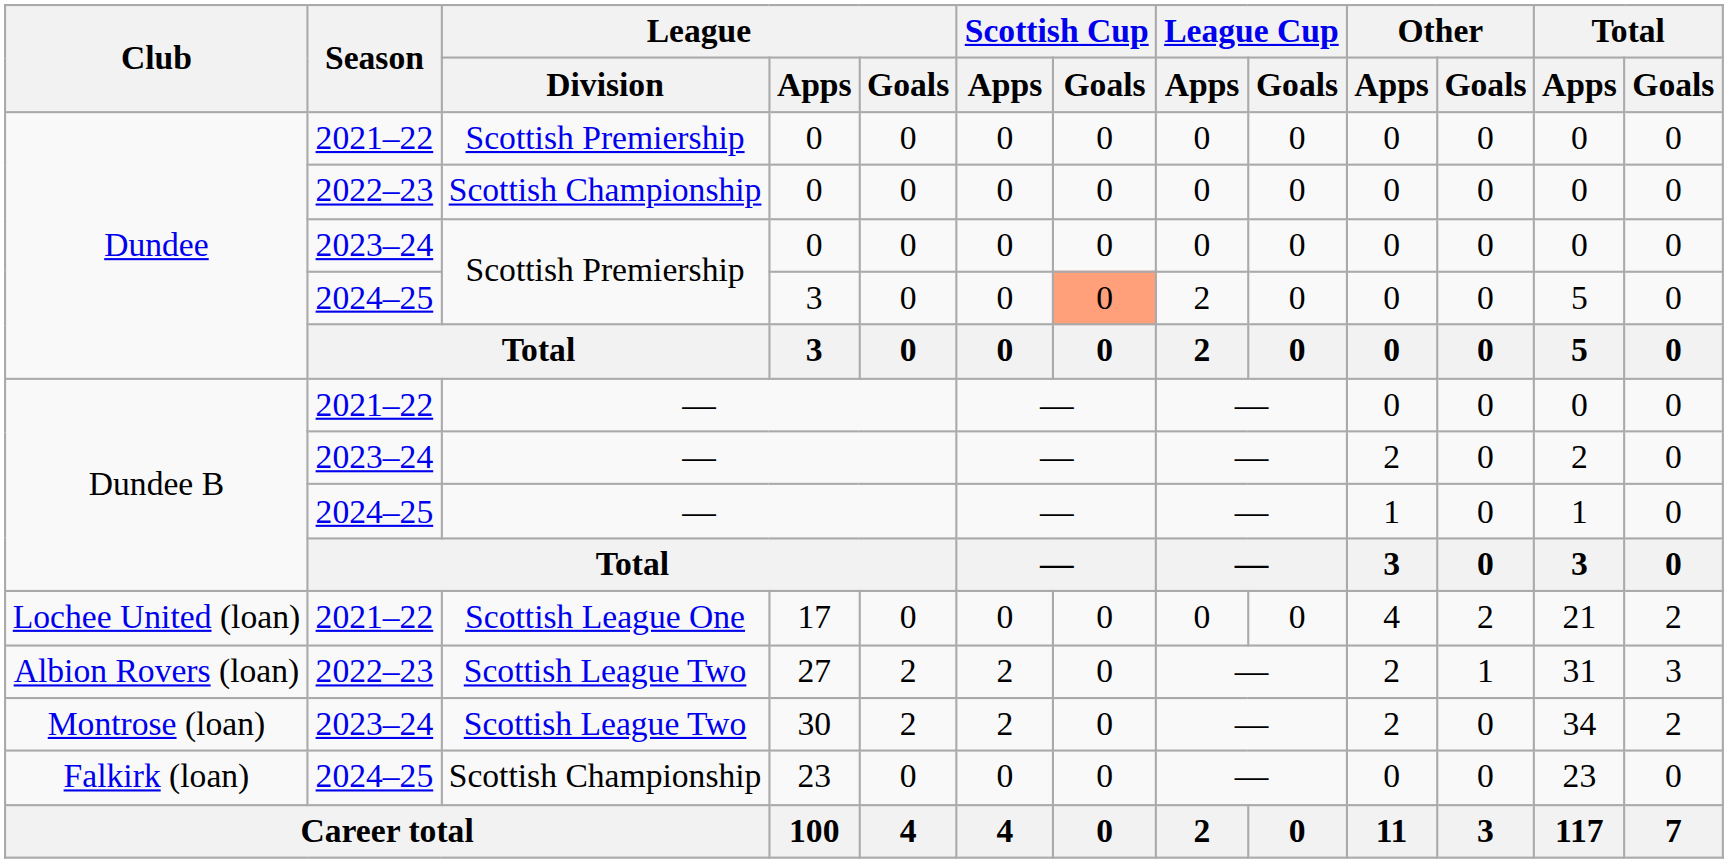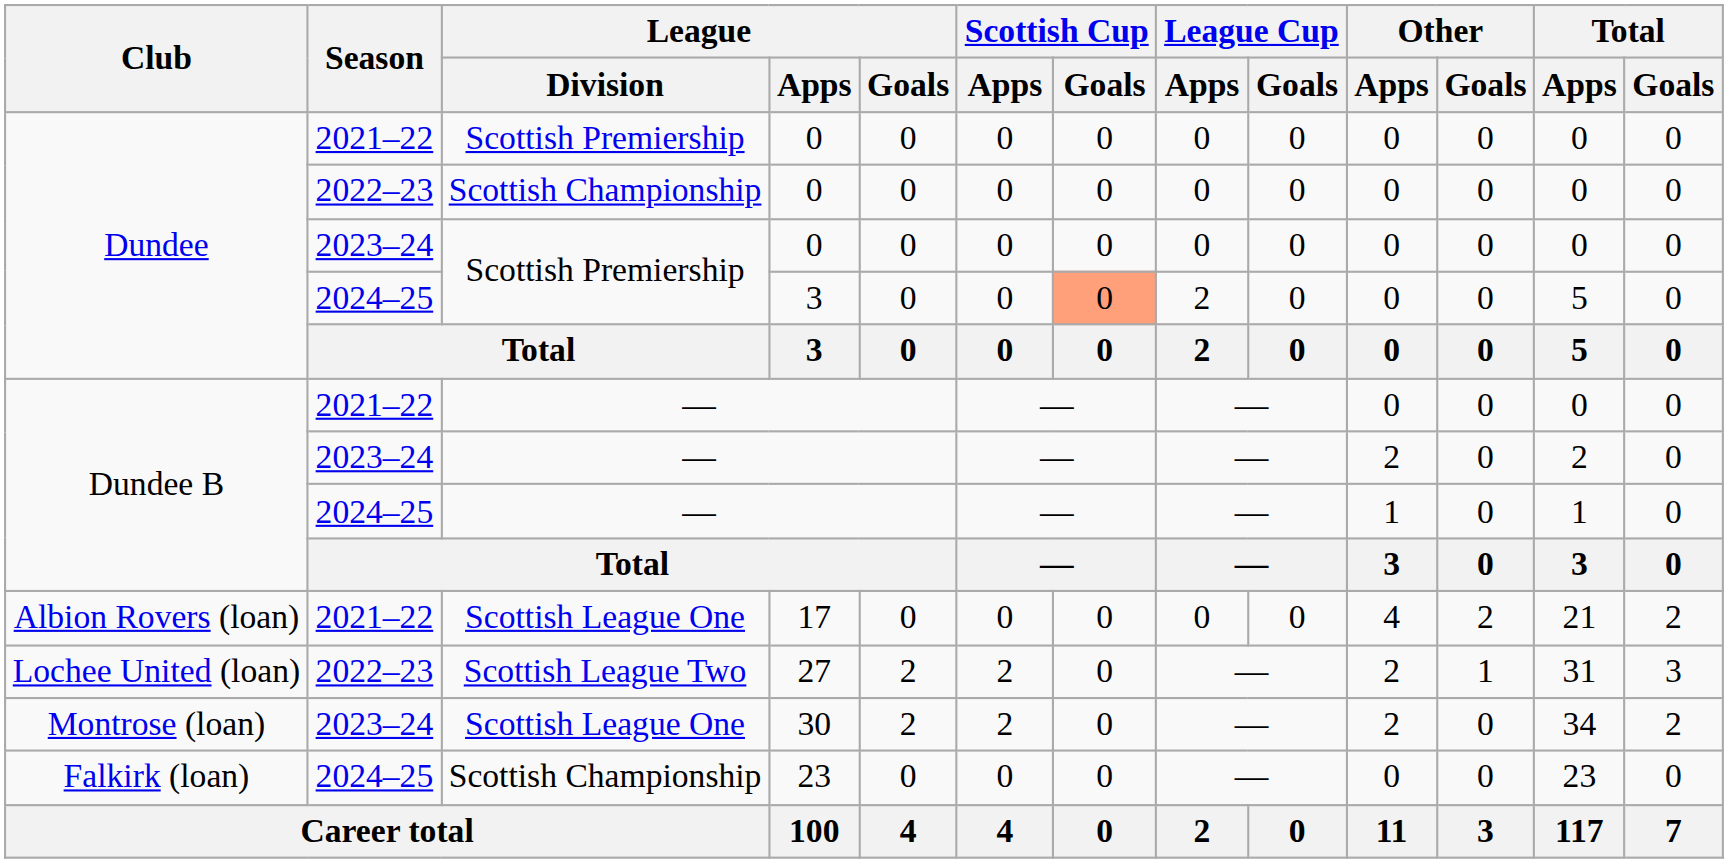17 | Club: Lochee United (loan) -> Albion Rovers (loan)
27 | Club: Albion Rovers (loan) -> Lochee United (loan)
30 | League / Division: Scottish League Two -> Scottish League One
